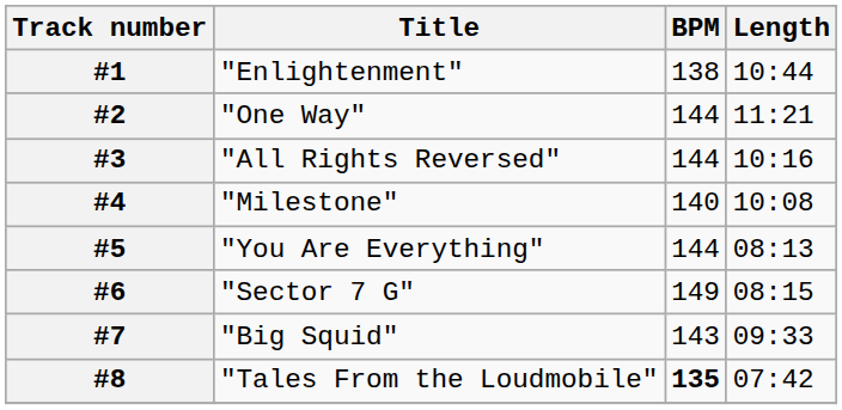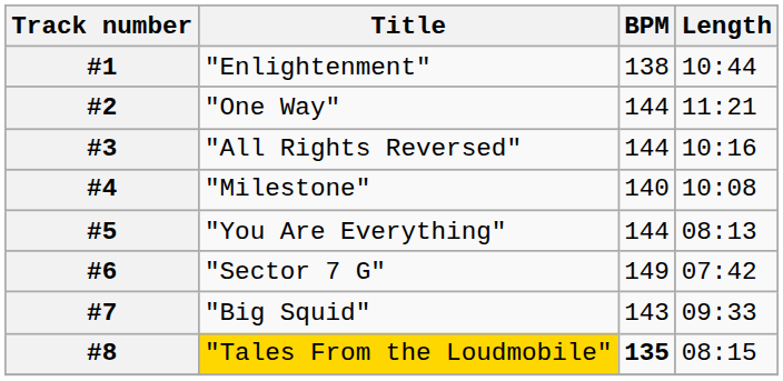#6 | Length: 08:15 -> 07:42
#8 | Title: no background -> gold background
#8 | Length: 07:42 -> 08:15
